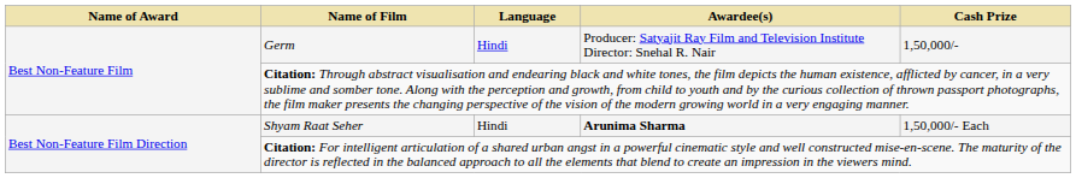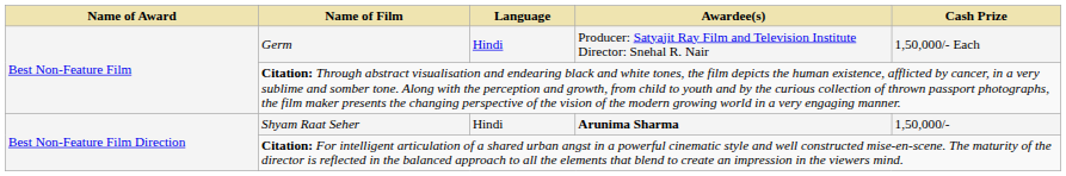Germ | Cash Prize: 1,50,000/- -> 1,50,000/- Each
Shyam Raat Seher | Cash Prize: 1,50,000/- Each -> 1,50,000/-
